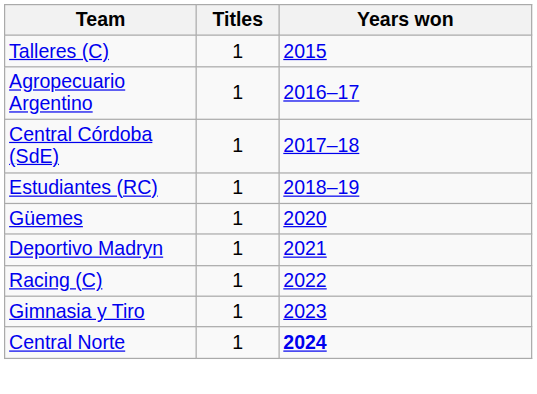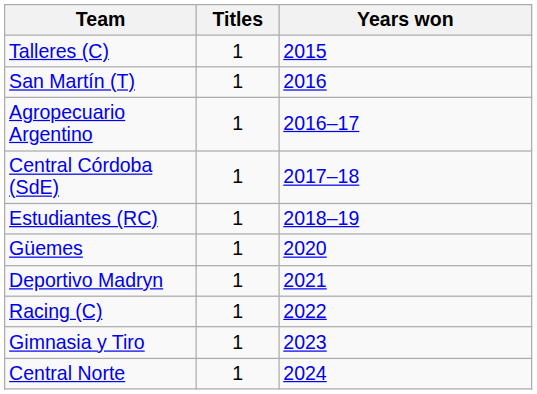+ row: San Martín (T) | 1 | 2016
Central Norte | Years won: bold -> normal
